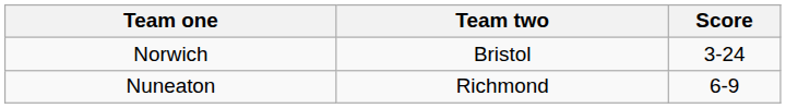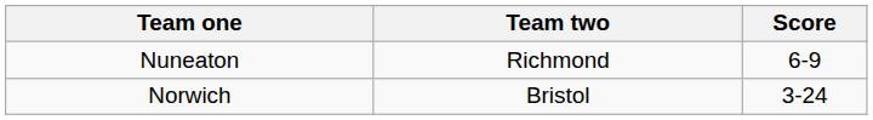rows swapped: Norwich <-> Nuneaton
